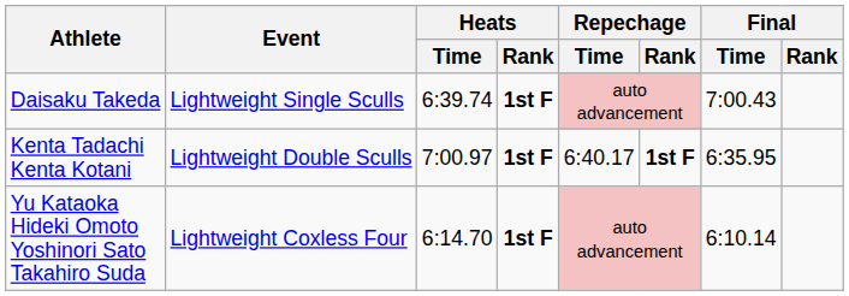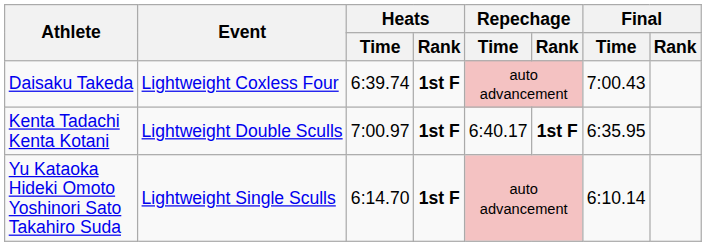Daisaku Takeda | Event: Lightweight Single Sculls -> Lightweight Coxless Four
Yu Kataoka Hideki Omoto Yoshinori Sato Takahiro Suda | Event: Lightweight Coxless Four -> Lightweight Single Sculls
